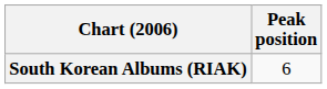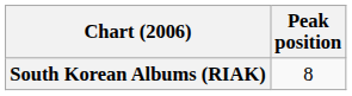South Korean Albums (RIAK) | Peak position: 6 -> 8
